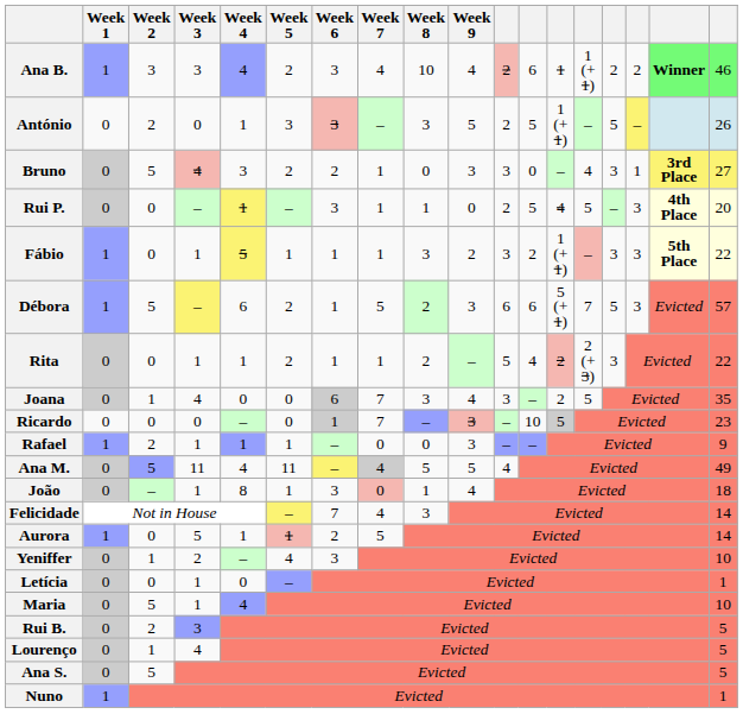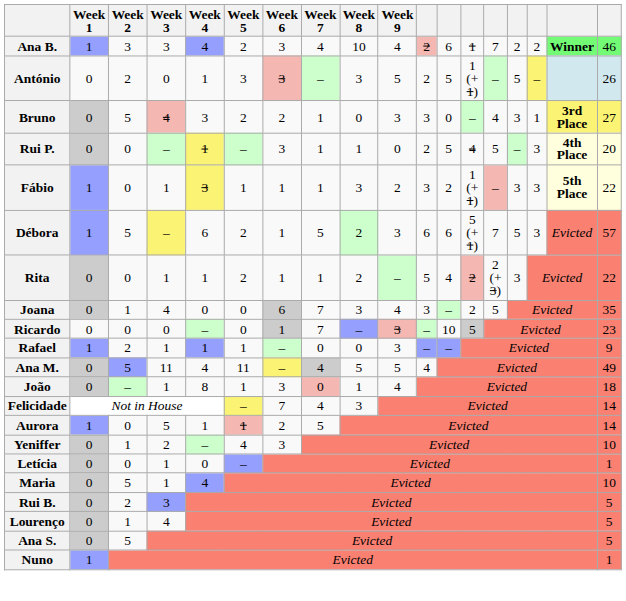Ana B. | column 14: 1 (+ 1) -> 7
Fábio | Week 4: 5 -> 3
